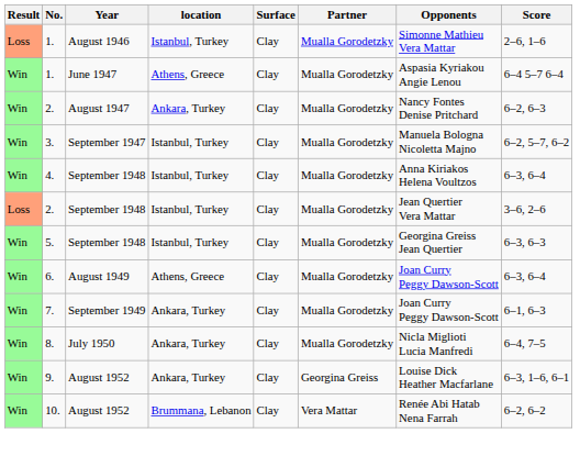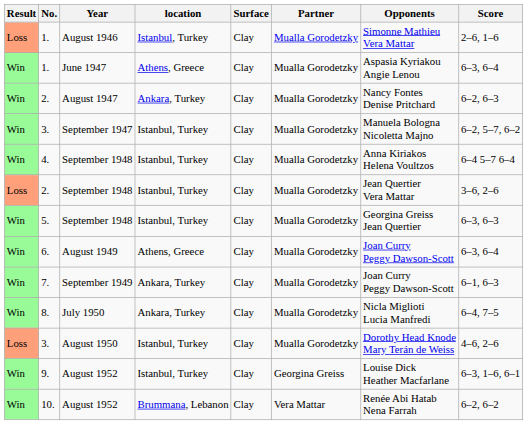1. / June 1947 | Score: 6–4 5–7 6–4 -> 6–3, 6–4
4. | Score: 6–3, 6–4 -> 6–4 5–7 6–4
+ row: Loss | 3. | August 1950 | Istanbul, Turkey | Clay | Mualla Gorodetzky | Dorothy Head Knode Mary Terán de Weiss | 4–6, 2–6
9. | location: Ankara, Turkey -> Istanbul, Turkey
